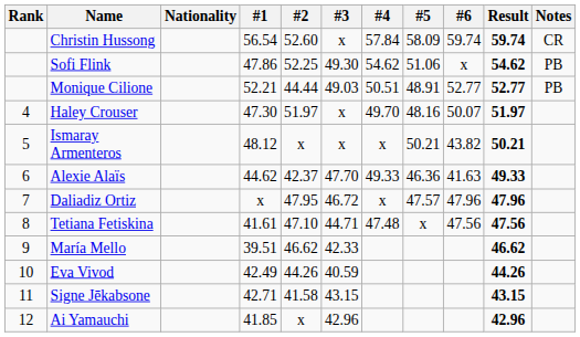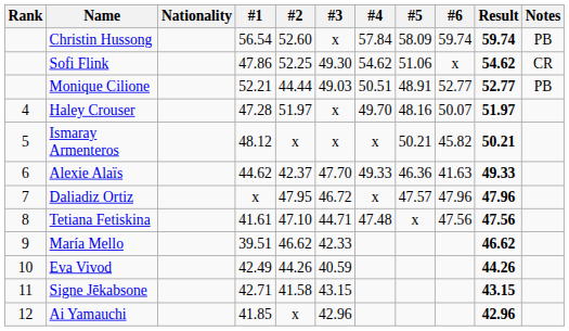Christin Hussong | Notes: CR -> PB
Sofi Flink | Notes: PB -> CR
Haley Crouser | #1: 47.30 -> 47.28
Ismaray Armenteros | #6: 43.82 -> 45.82
